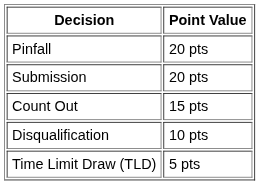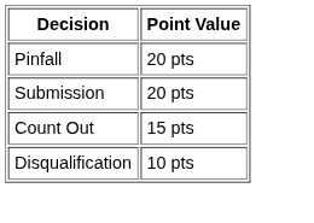- row: Time Limit Draw (TLD) | 5 pts
